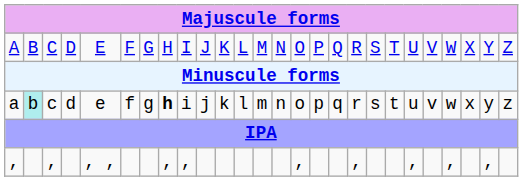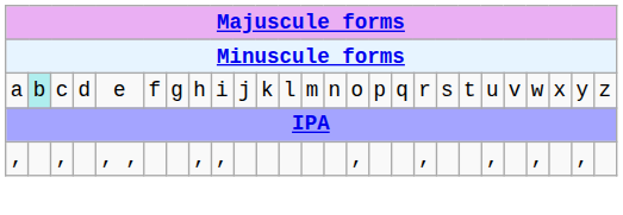- row: A | B | C | D | E | F | G | H | I | J | K | L | M | N | O | P | Q | R | S | T | U | V | W | X | Y | Z
a | column 8: bold -> normal
